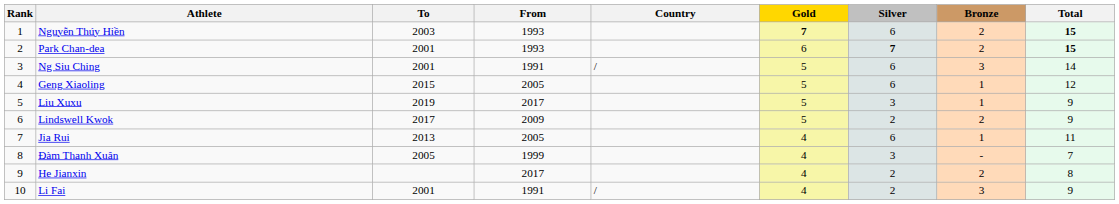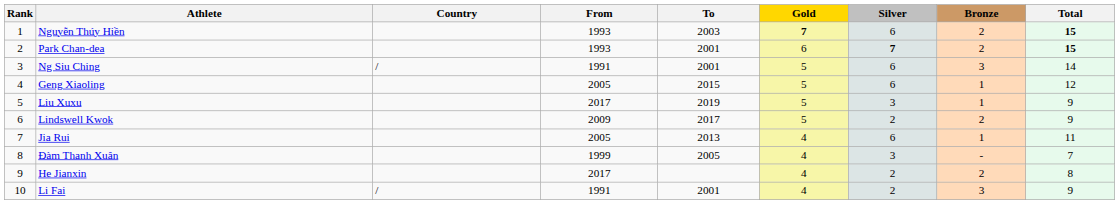columns swapped: Country <-> To
